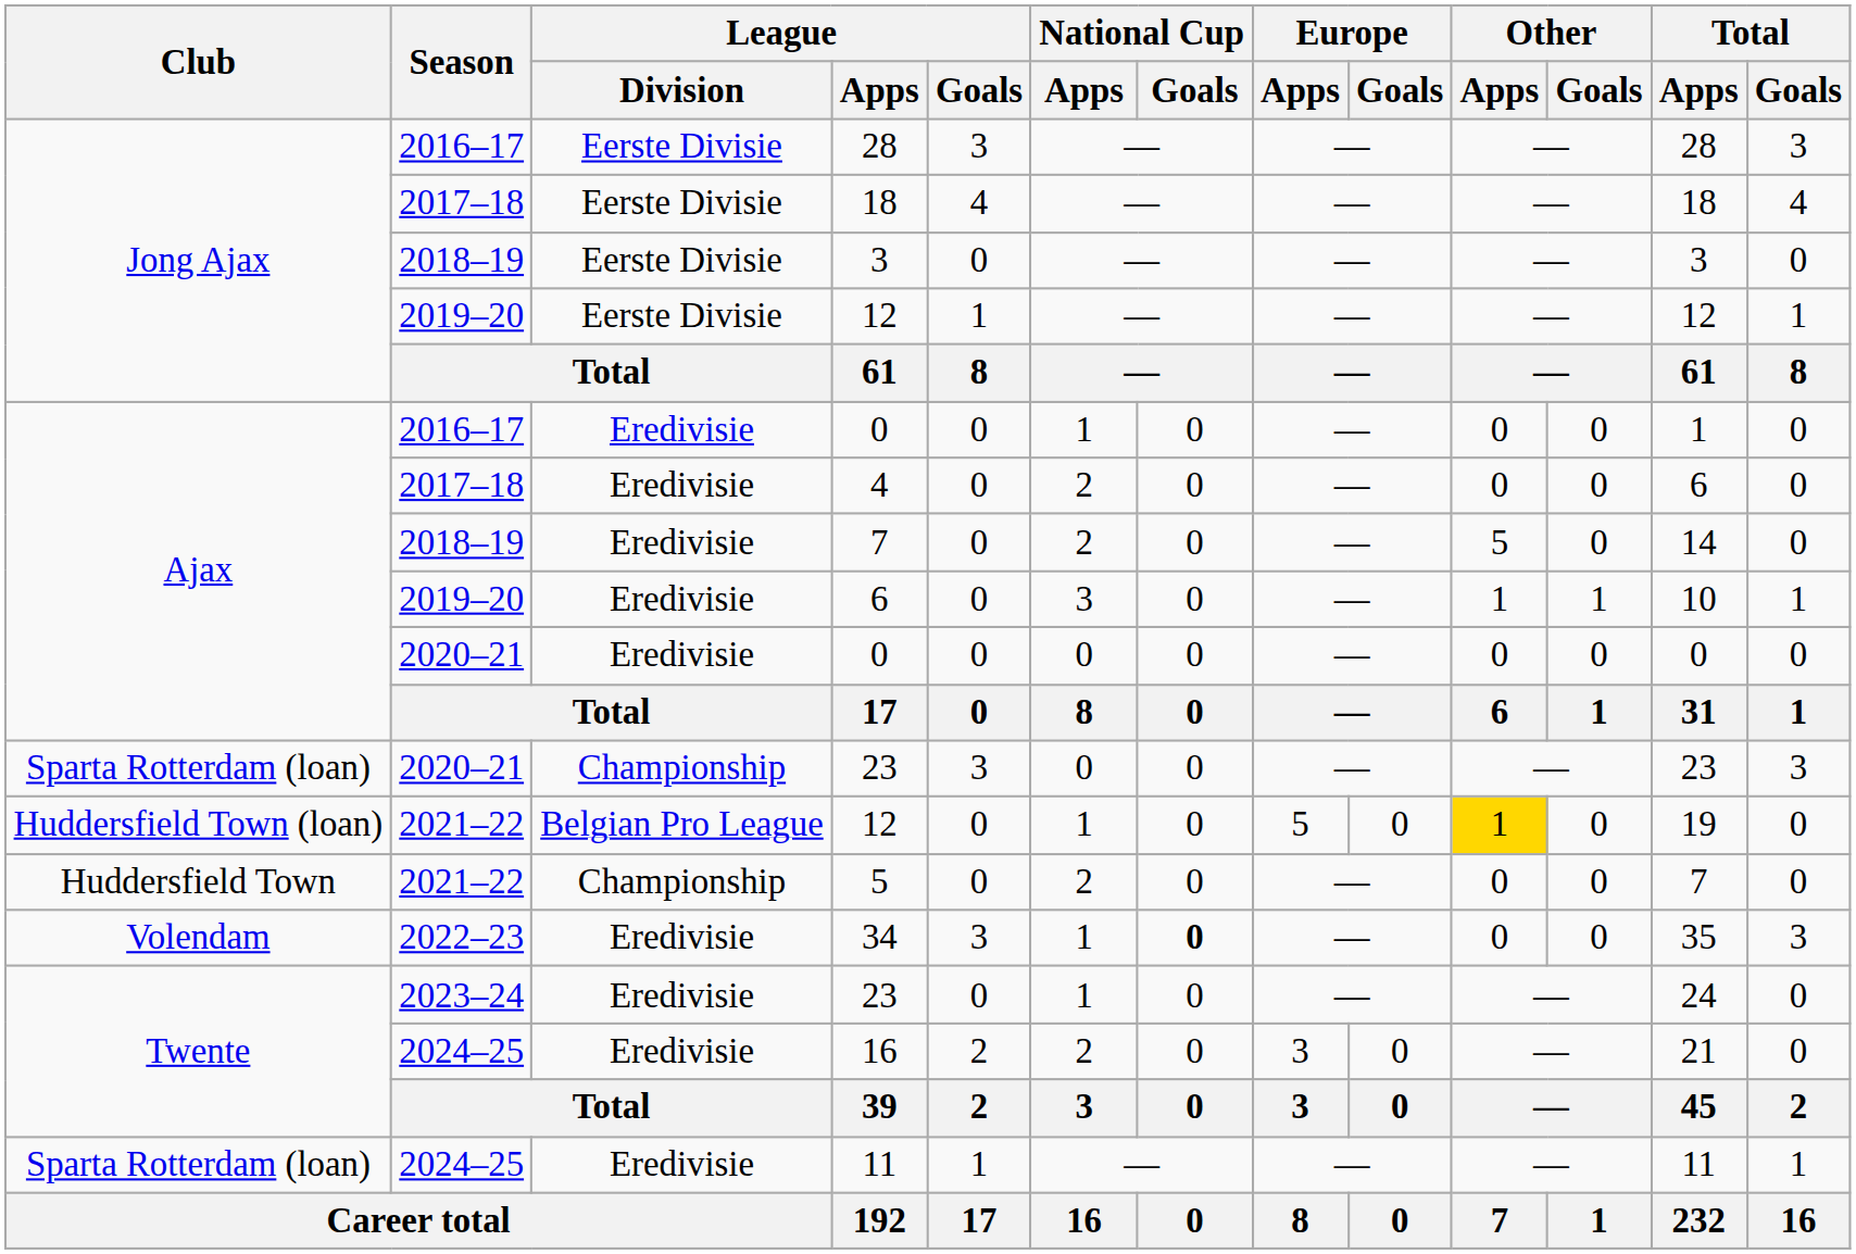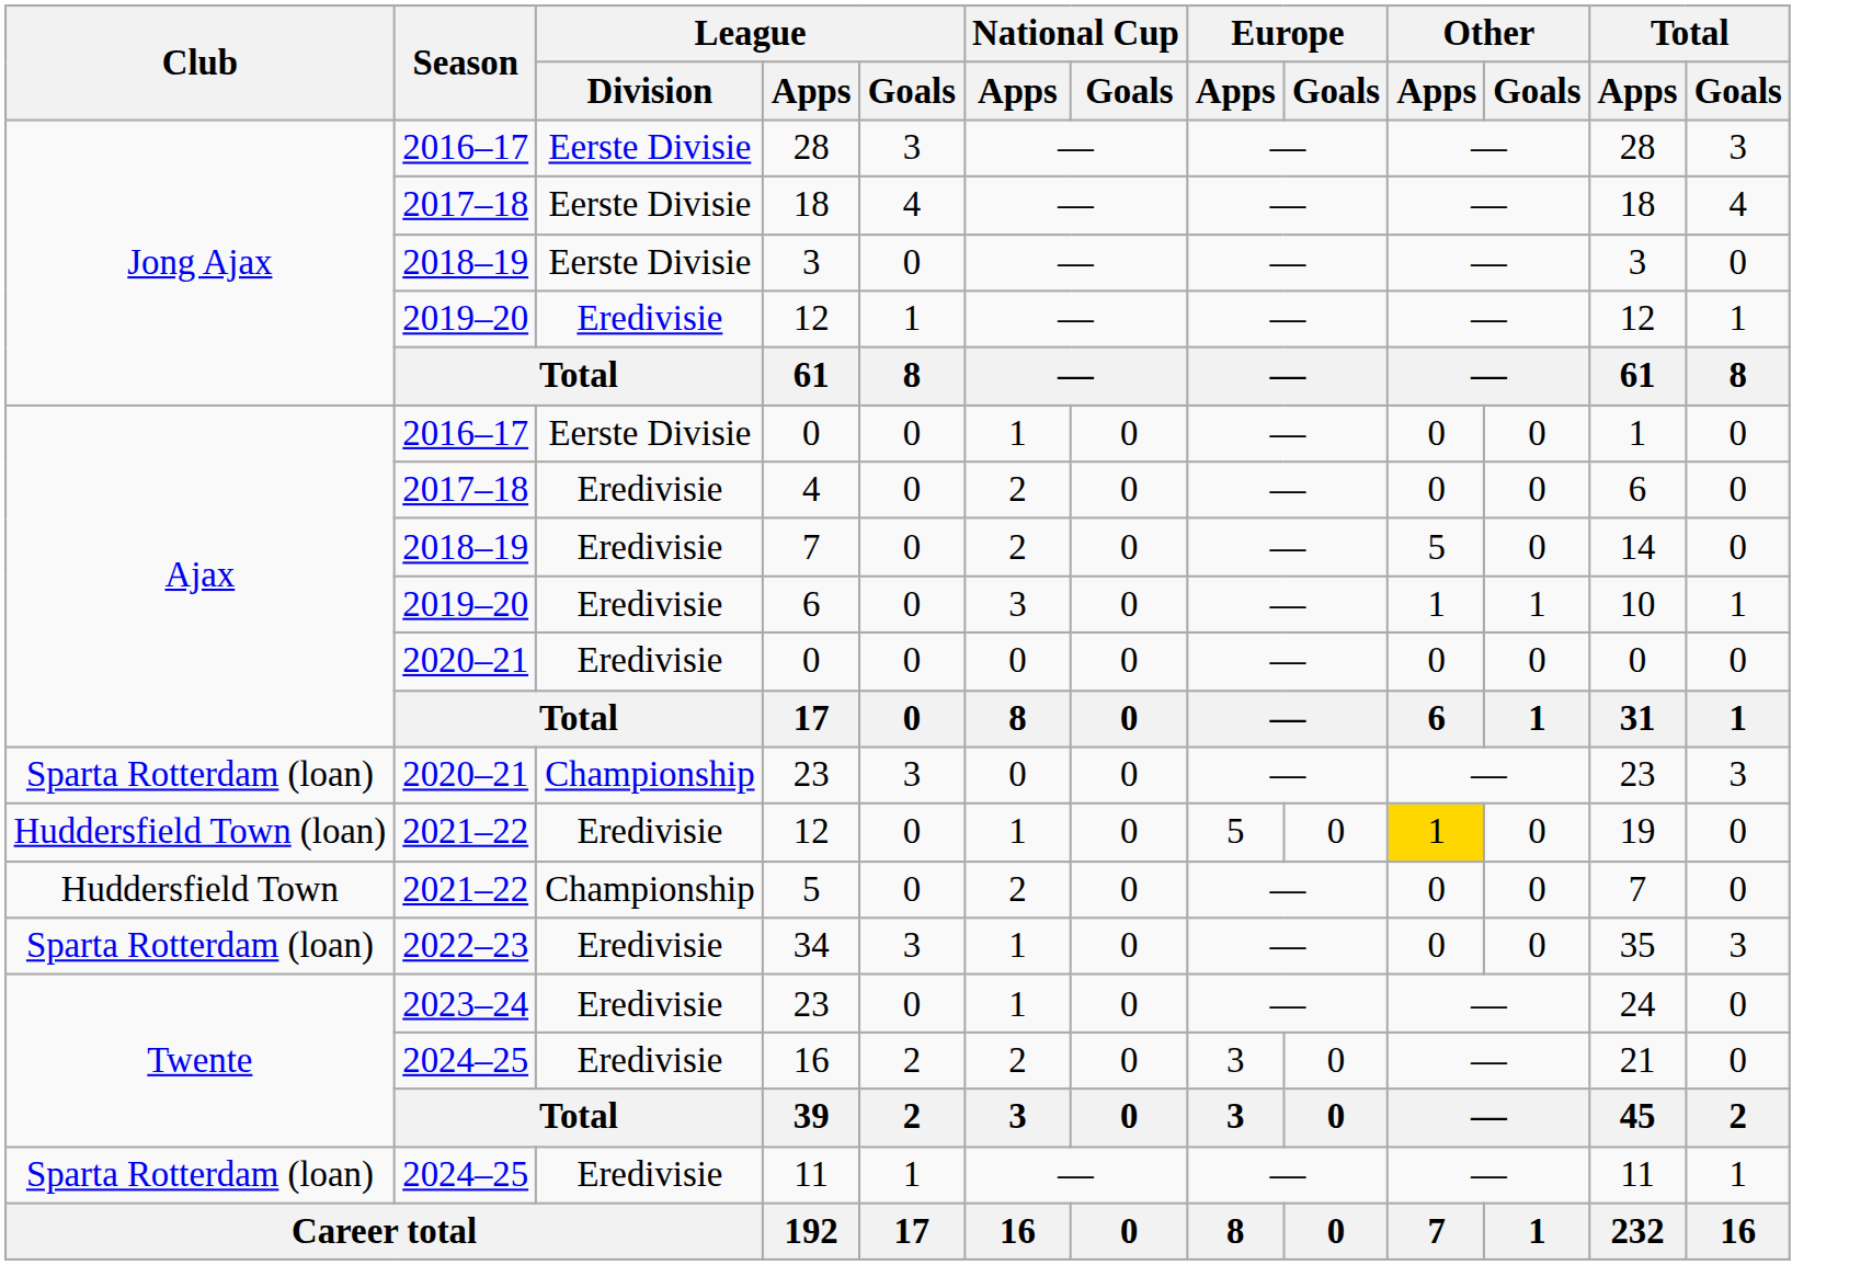2019–20 / 12 | League / Division: Eerste Divisie -> Eredivisie
2016–17 / 0 | League / Division: Eredivisie -> Eerste Divisie
2021–22 / 12 | League / Division: Belgian Pro League -> Eredivisie
34 | Club: Volendam -> Sparta Rotterdam (loan)
34 | National Cup / Goals: bold -> normal
